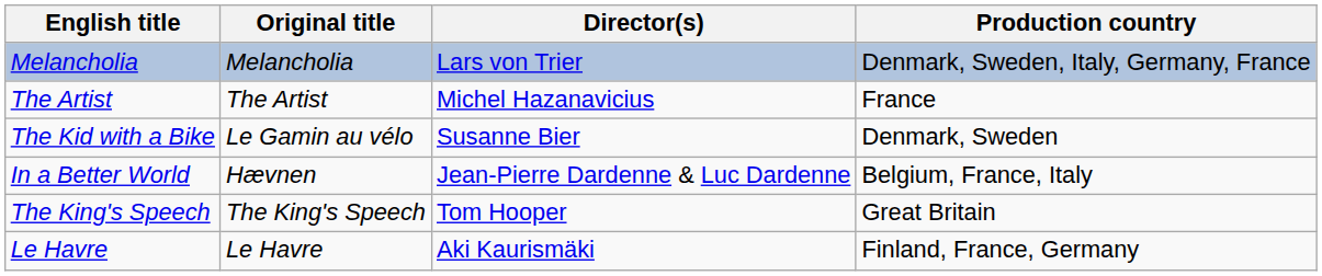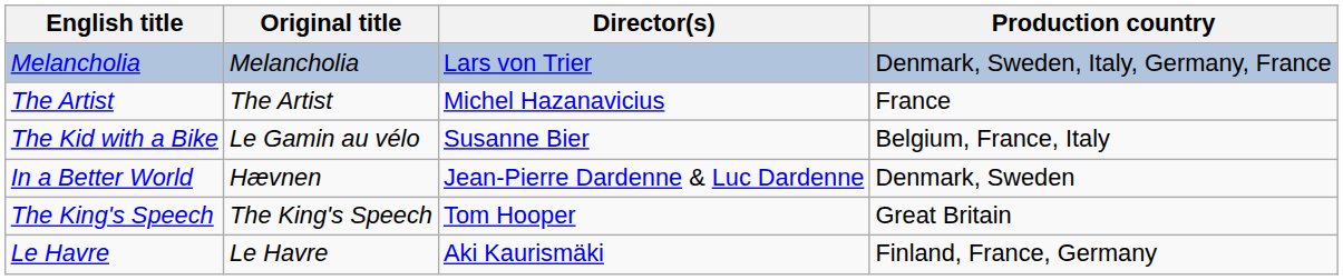The Kid with a Bike | Production country: Denmark, Sweden -> Belgium, France, Italy
In a Better World | Production country: Belgium, France, Italy -> Denmark, Sweden
